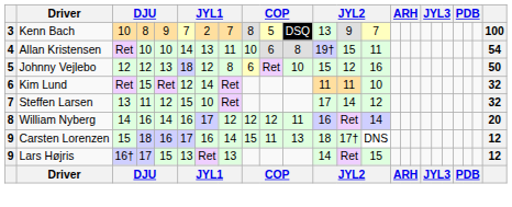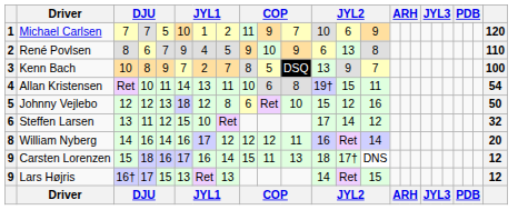+ row: 1 | Michael Carlsen | 7 | 7 | 5 | 10 | 1 | 2 | 11 | 9 | 7 | 10 | 6 | 9 | 120
+ row: 2 | René Povlsen | 8 | 6 | 7 | 9 | 4 | 5 | 9 | 10 | 9 | 6 | 13 | 8 | 110
Allan Kristensen | column 5: 10 -> 11
- row: 6 | Kim Lund | Ret | 15 | Ret | 12 | 14 | Ret | 11 | 11 | 10 | 32
Steffen Larsen | column 1: 7 -> 6
